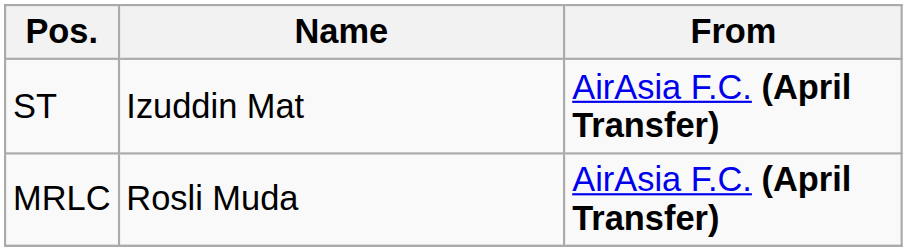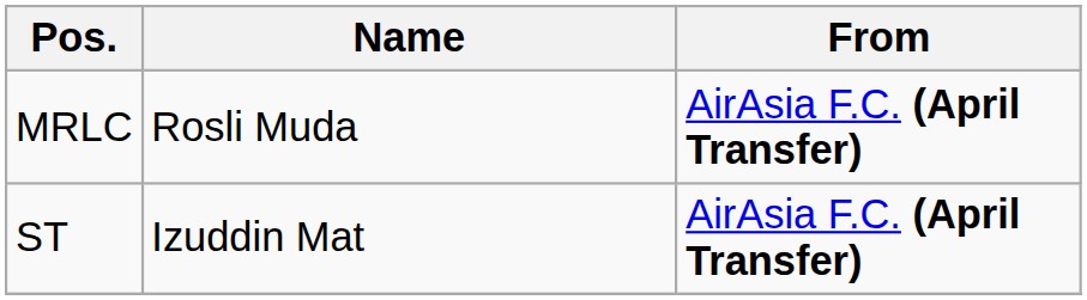rows swapped: MRLC <-> ST
